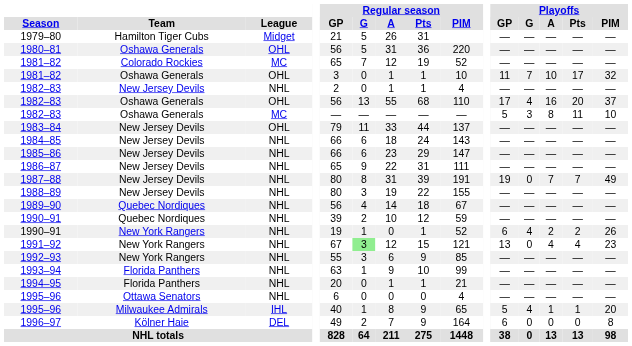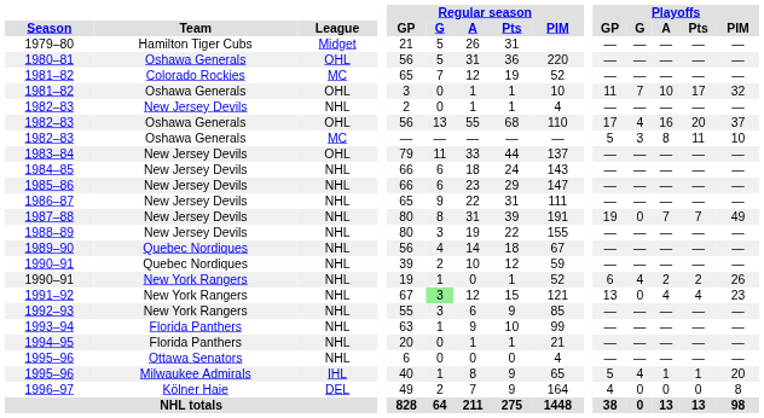1996–97 | Playoffs / GP: 6 -> 4
